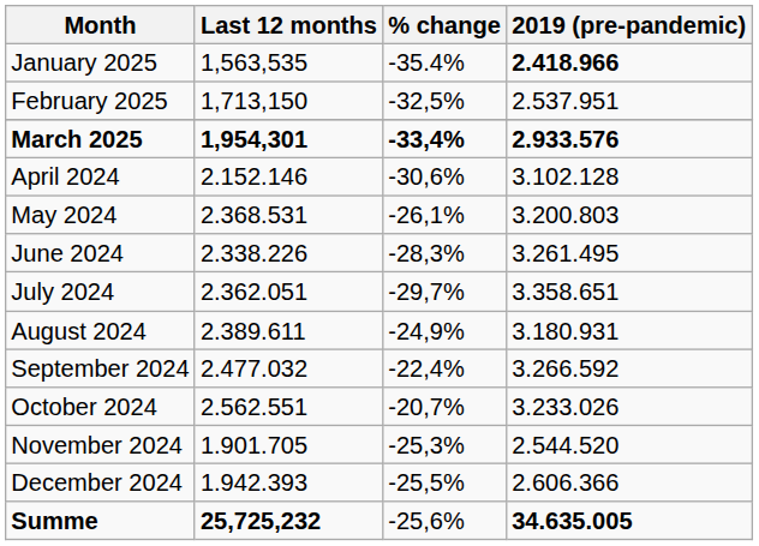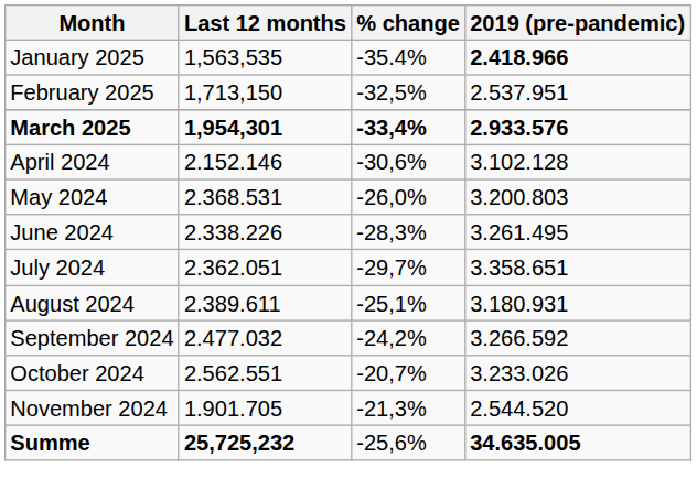May 2024 | % change: -26,1% -> -26,0%
August 2024 | % change: -24,9% -> -25,1%
September 2024 | % change: -22,4% -> -24,2%
November 2024 | % change: -25,3% -> -21,3%
- row: December 2024 | 1.942.393 | -25,5% | 2.606.366
